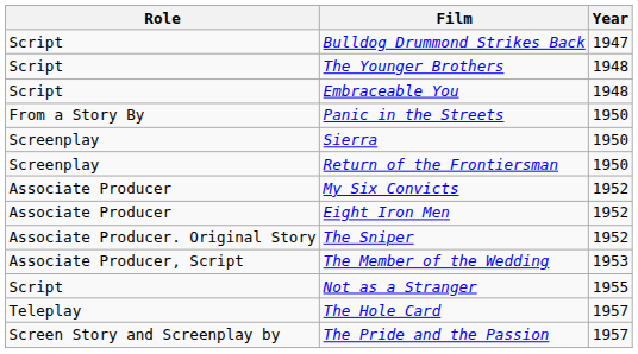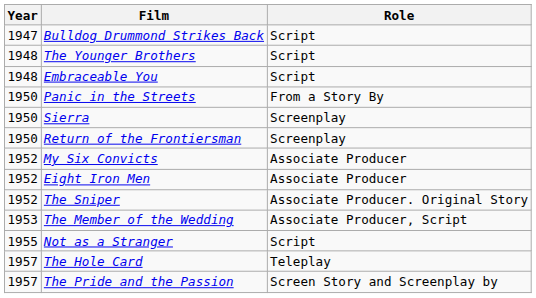columns swapped: Year <-> Role
